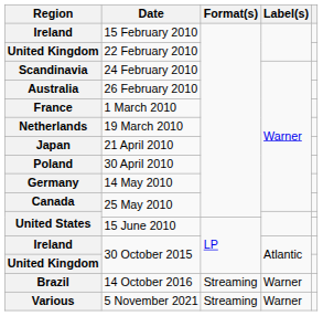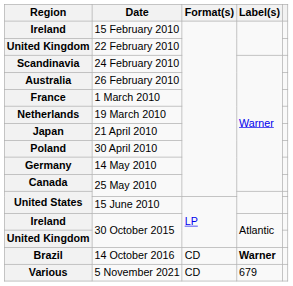14 October 2016 | Format(s): Streaming -> CD
14 October 2016 | Label(s): normal -> bold
5 November 2021 | Format(s): Streaming -> CD
5 November 2021 | Label(s): Warner -> 679
